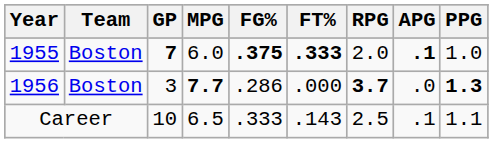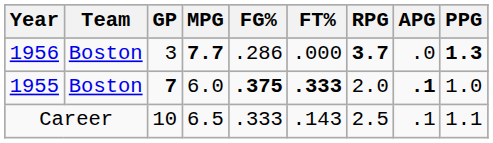rows swapped: 1955 <-> 1956
